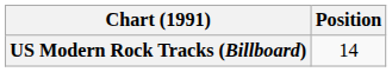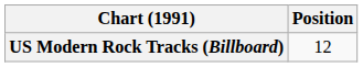US Modern Rock Tracks (Billboard) | Position: 14 -> 12
